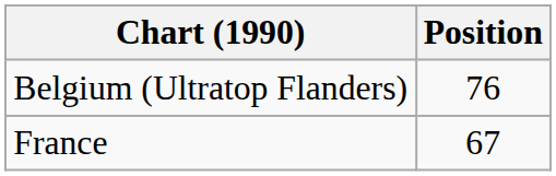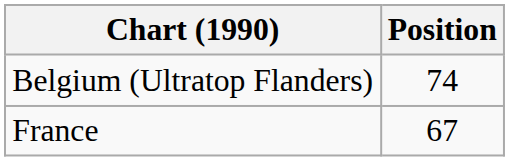Belgium (Ultratop Flanders) | Position: 76 -> 74
